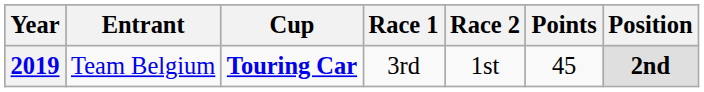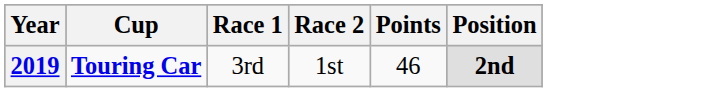- column: Entrant | Team Belgium
2019 | Points: 45 -> 46
